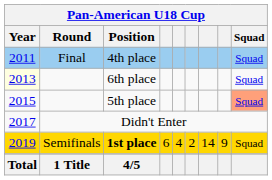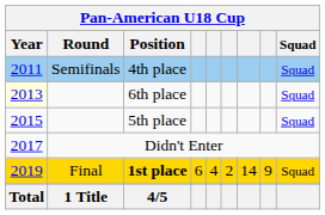4th place | Pan-American U18 Cup / Round: Final -> Semifinals
5th place | Pan-American U18 Cup / Squad: lightsalmon background -> no background
1st place | Pan-American U18 Cup / Round: Semifinals -> Final
